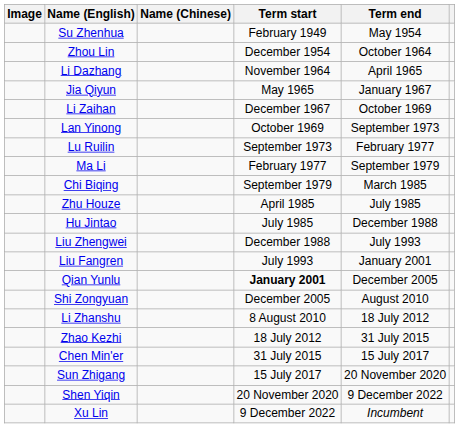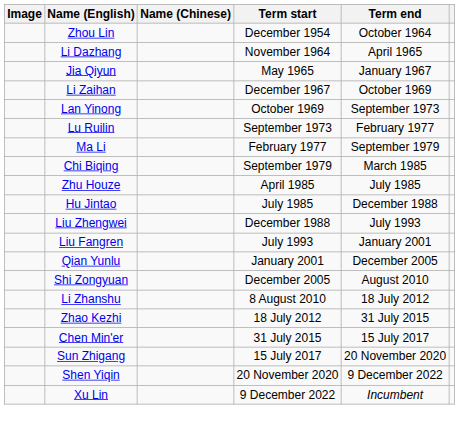- row: Su Zhenhua | February 1949 | May 1954
Qian Yunlu | Term start: bold -> normal
